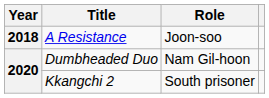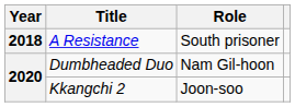A Resistance | Role: Joon-soo -> South prisoner
Kkangchi 2 | Role: South prisoner -> Joon-soo
